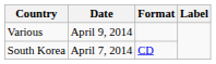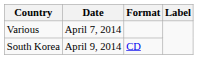Various | Date: April 9, 2014 -> April 7, 2014
South Korea | Date: April 7, 2014 -> April 9, 2014
